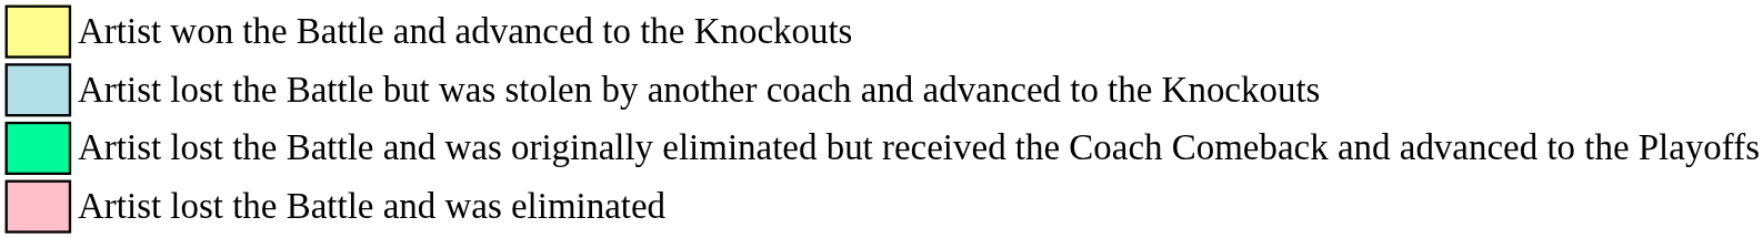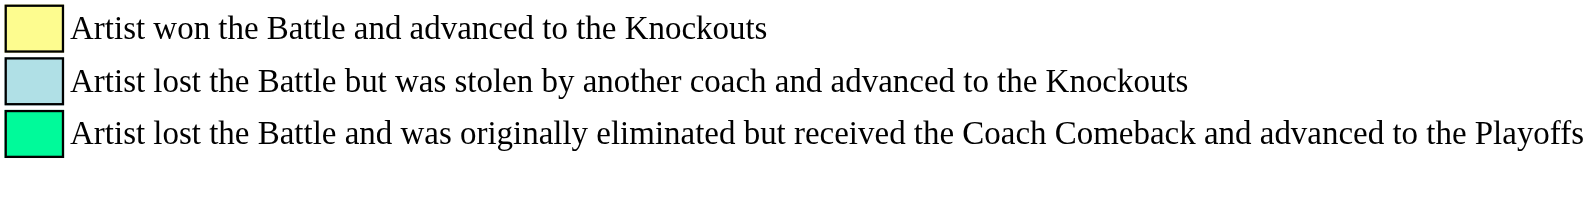- row: Artist lost the Battle and was eliminated
